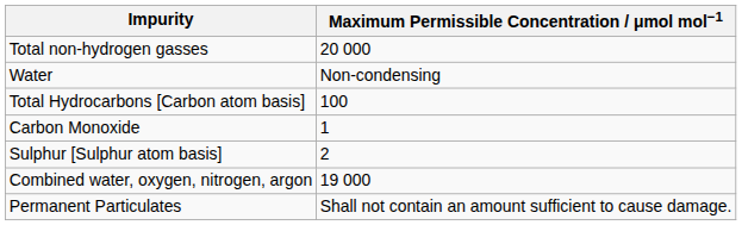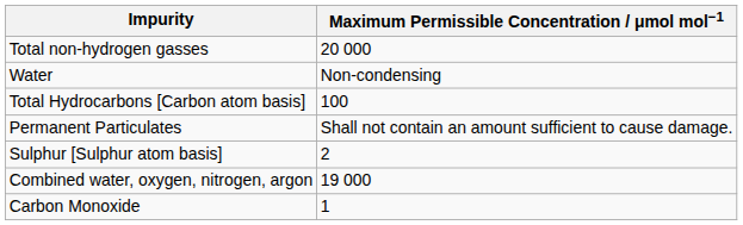rows swapped: Carbon Monoxide <-> Permanent Particulates
